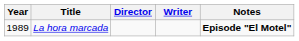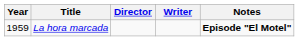La hora marcada | Year: 1989 -> 1959
